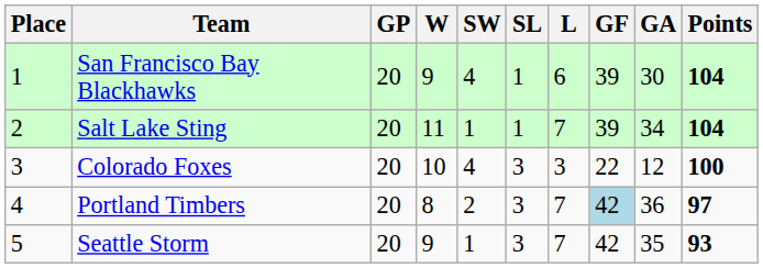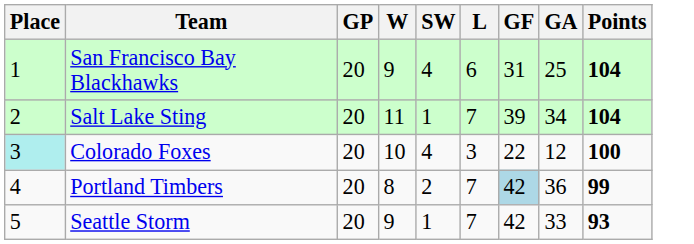- column: SL | 1 | 1 | 3 | 3 | 3
San Francisco Bay Blackhawks | GF: 39 -> 31
San Francisco Bay Blackhawks | GA: 30 -> 25
Colorado Foxes | Place: no background -> paleturquoise background
Portland Timbers | Points: 97 -> 99
Seattle Storm | GA: 35 -> 33
